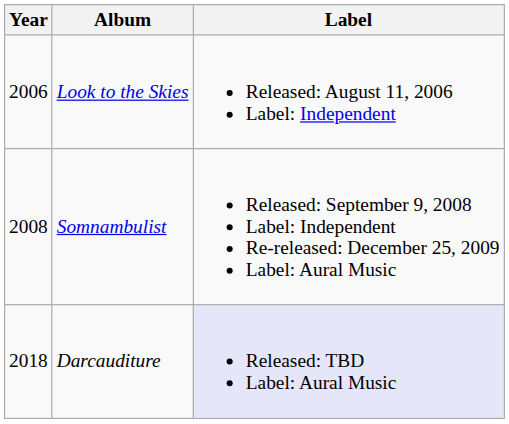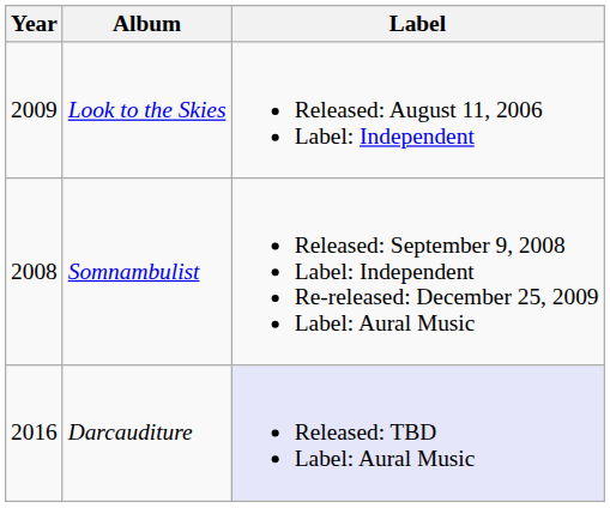Look to the Skies | Year: 2006 -> 2009
Darcauditure | Year: 2018 -> 2016
